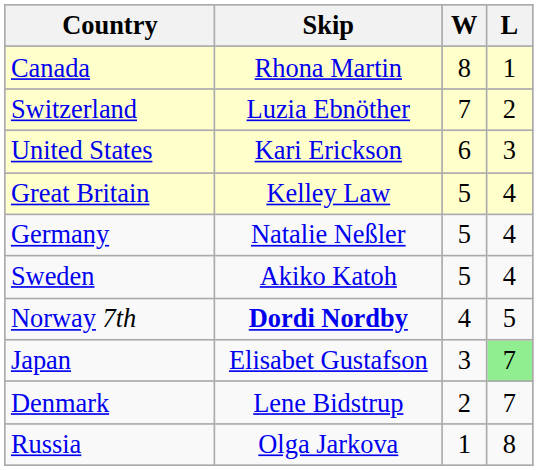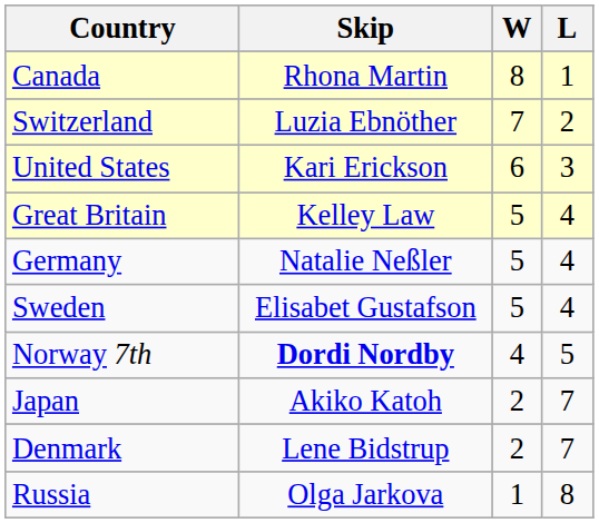Sweden | Skip: Akiko Katoh -> Elisabet Gustafson
Japan | Skip: Elisabet Gustafson -> Akiko Katoh
Japan | W: 3 -> 2
Japan | L: lightgreen background -> no background
